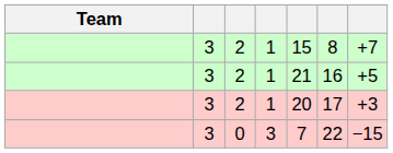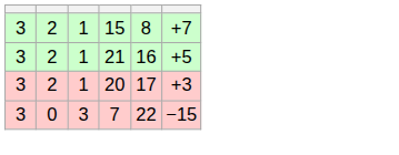- column: Team
